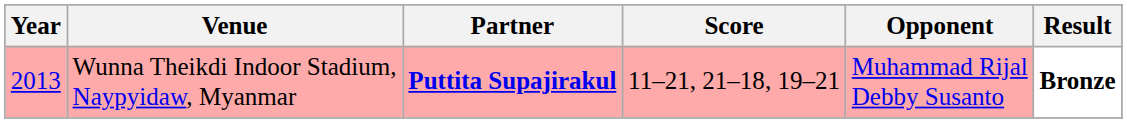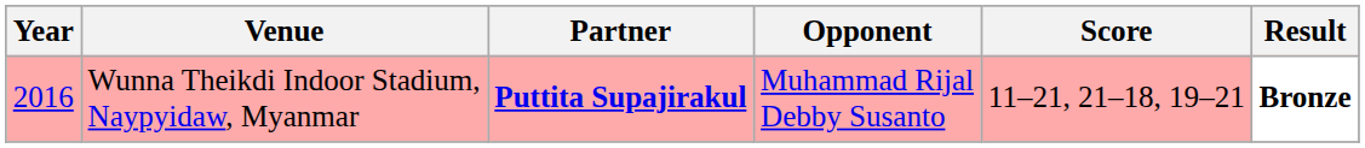columns swapped: Opponent <-> Score
Wunna Theikdi Indoor Stadium, Naypyidaw, Myanmar | Year: 2013 -> 2016
